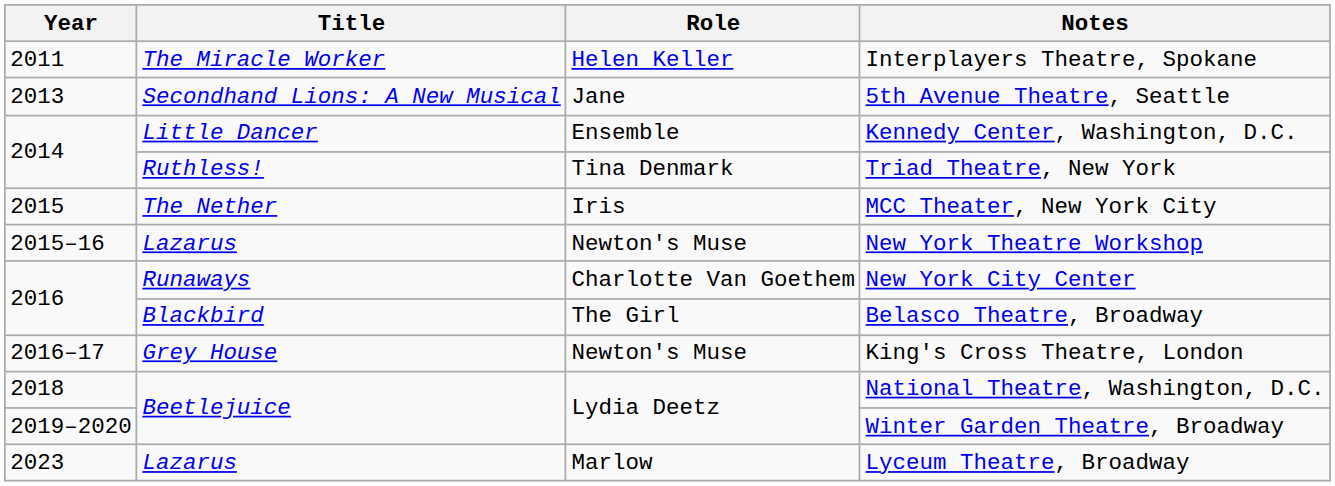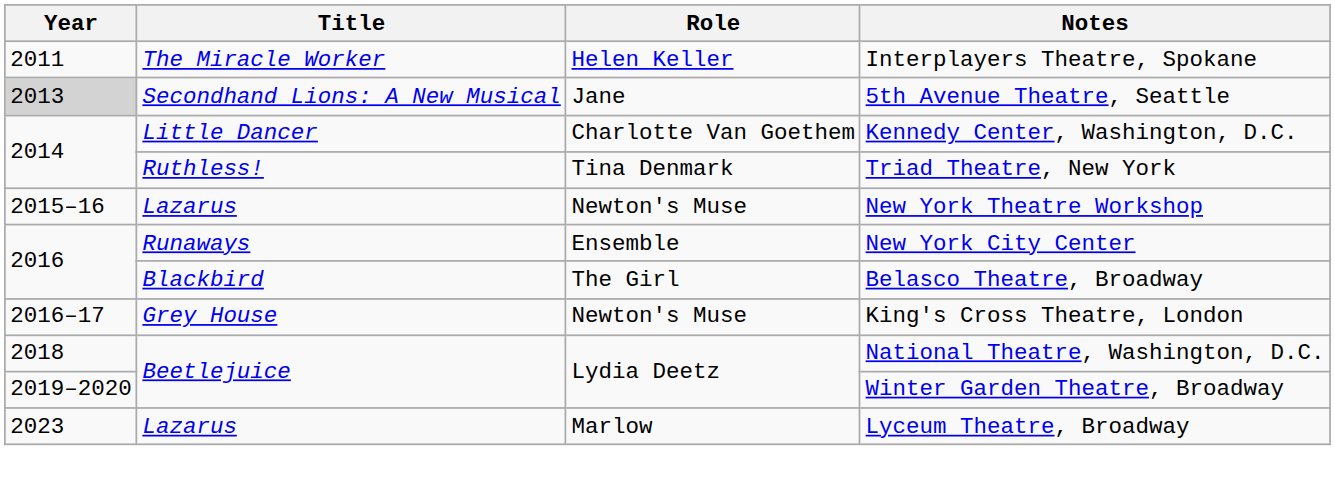5th Avenue Theatre, Seattle | Year: no background -> lightgrey background
Kennedy Center, Washington, D.C. | Role: Ensemble -> Charlotte Van Goethem
- row: 2015 | The Nether | Iris | MCC Theater, New York City
New York City Center | Role: Charlotte Van Goethem -> Ensemble
